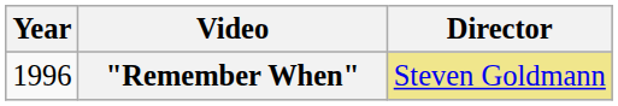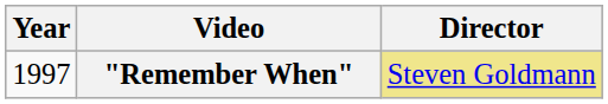"Remember When" | Year: 1996 -> 1997
